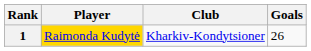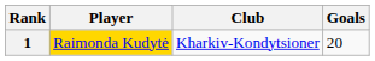1 | Goals: 26 -> 20
